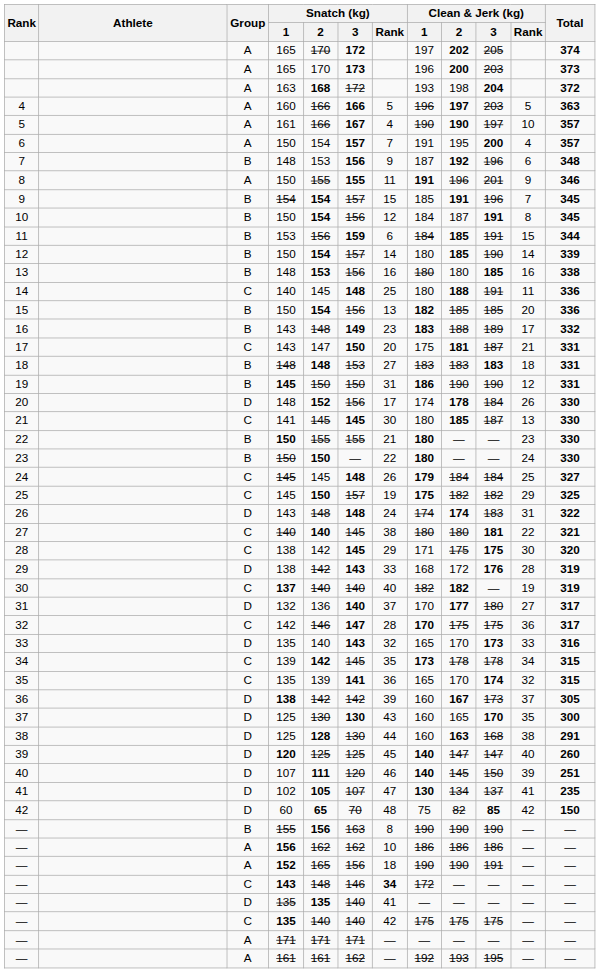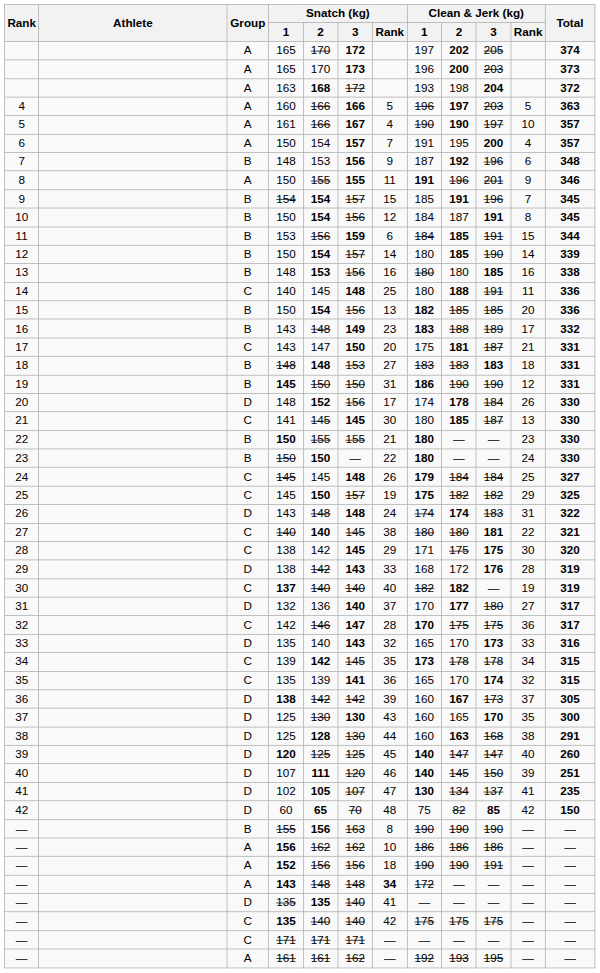— / 152 | Snatch (kg) / 2: 165 -> 156
— / 143 | Group: C -> A
— / 143 | Snatch (kg) / 3: 146 -> 148
— / 171 | Group: A -> C
